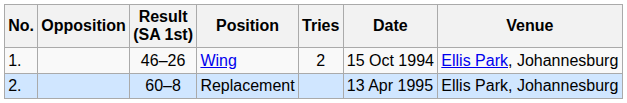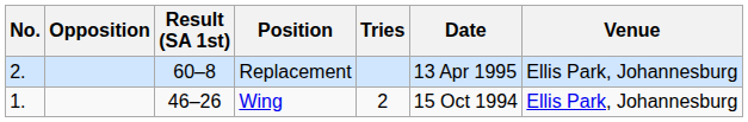rows swapped: Wing <-> Replacement
